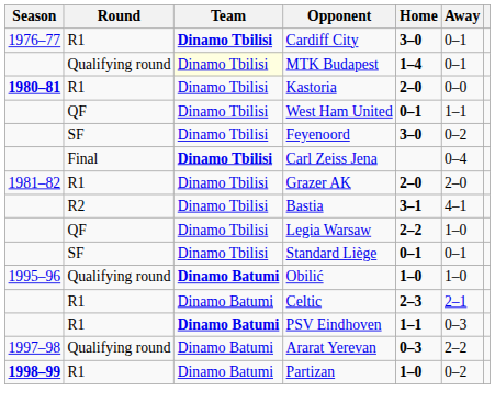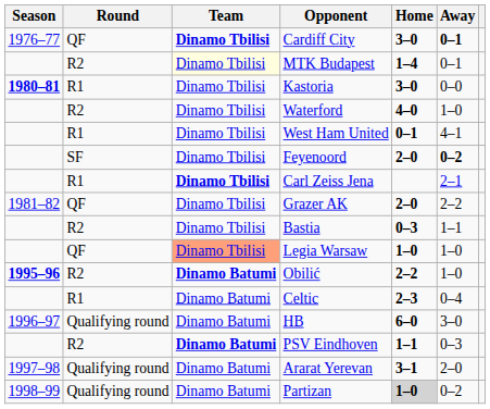Cardiff City | Round: R1 -> QF
Cardiff City | Away: normal -> bold
MTK Budapest | Round: Qualifying round -> R2
Kastoria | Home: 2–0 -> 3–0
+ row: R2 | Dinamo Tbilisi | Waterford | 4–0 | 1–0
West Ham United | Round: QF -> R1
West Ham United | Away: 1–1 -> 4–1
Feyenoord | Home: 3–0 -> 2–0
Feyenoord | Away: normal -> bold
Carl Zeiss Jena | Round: Final -> R1
Carl Zeiss Jena | Away: 0–4 -> 2–1
Grazer AK | Round: R1 -> QF
Grazer AK | Away: 2–0 -> 2–2
Bastia | Home: 3–1 -> 0–3
Bastia | Away: 4–1 -> 1–1
Legia Warsaw | Team: no background -> lightsalmon background
Legia Warsaw | Home: 2–2 -> 1–0
- row: SF | Dinamo Tbilisi | Standard Liège | 0–1 | 0–1
Obilić | Season: normal -> bold
Obilić | Round: Qualifying round -> R2
Obilić | Home: 1–0 -> 2–2
Celtic | Away: 2–1 -> 0–4
+ row: 1996–97 | Qualifying round | Dinamo Batumi | HB | 6–0 | 3–0
PSV Eindhoven | Round: R1 -> R2
Ararat Yerevan | Home: 0–3 -> 3–1
Ararat Yerevan | Away: 2–2 -> 2–0
Partizan | Season: bold -> normal
Partizan | Round: R1 -> Qualifying round
Partizan | Home: no background -> lightgrey background
